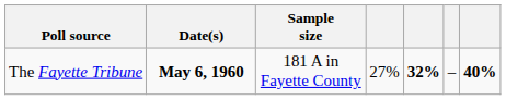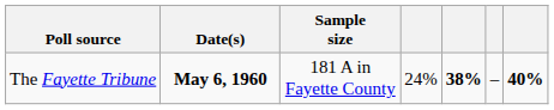The Fayette Tribune | column 4: 27% -> 24%
The Fayette Tribune | column 5: 32% -> 38%
